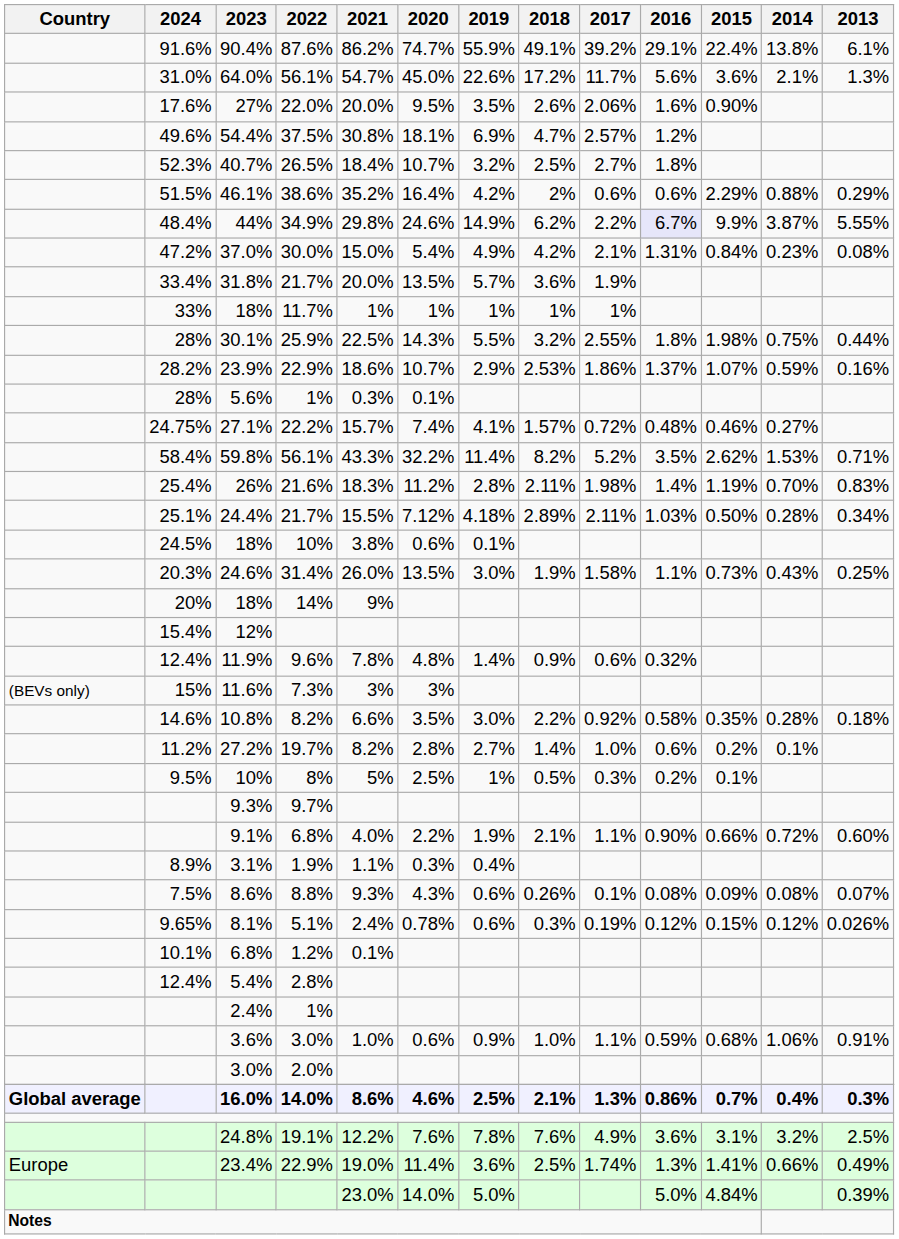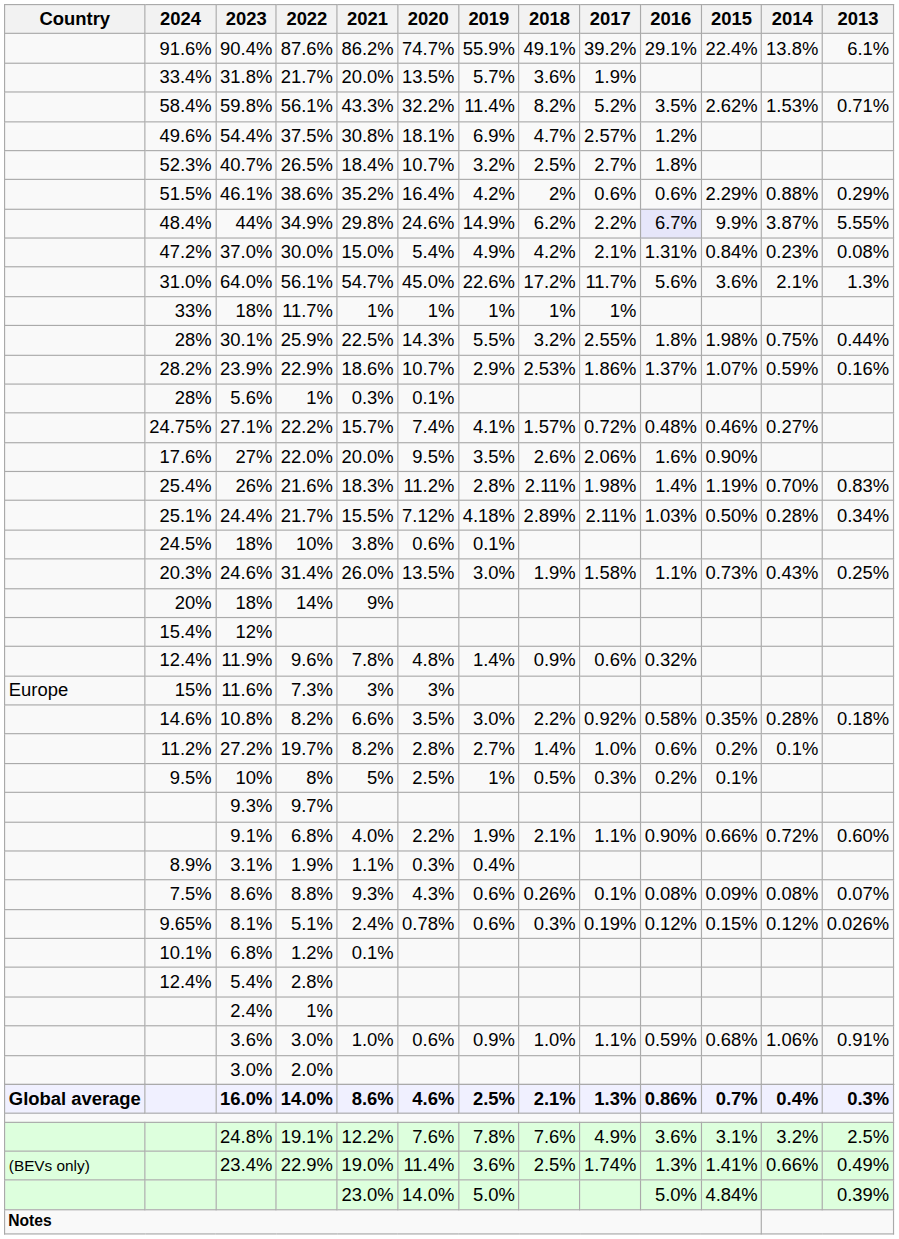rows swapped: 64.0% <-> 31.8%
rows swapped: 59.8% <-> 27%
11.6% | Country: (BEVs only) -> Europe
23.4% | Country: Europe -> (BEVs only)
